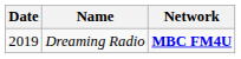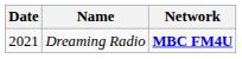Dreaming Radio | Date: 2019 -> 2021
